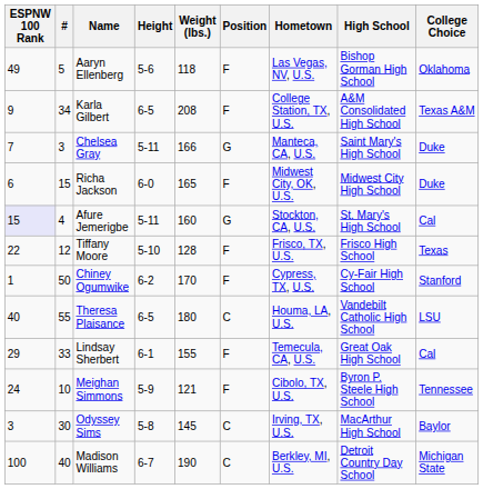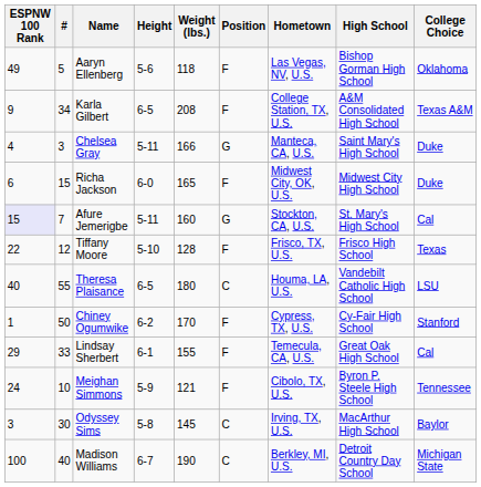Chelsea Gray | ESPNW 100 Rank: 7 -> 4
Afure Jemerigbe | #: 4 -> 7
rows swapped: Chiney Ogumwike <-> Theresa Plaisance
